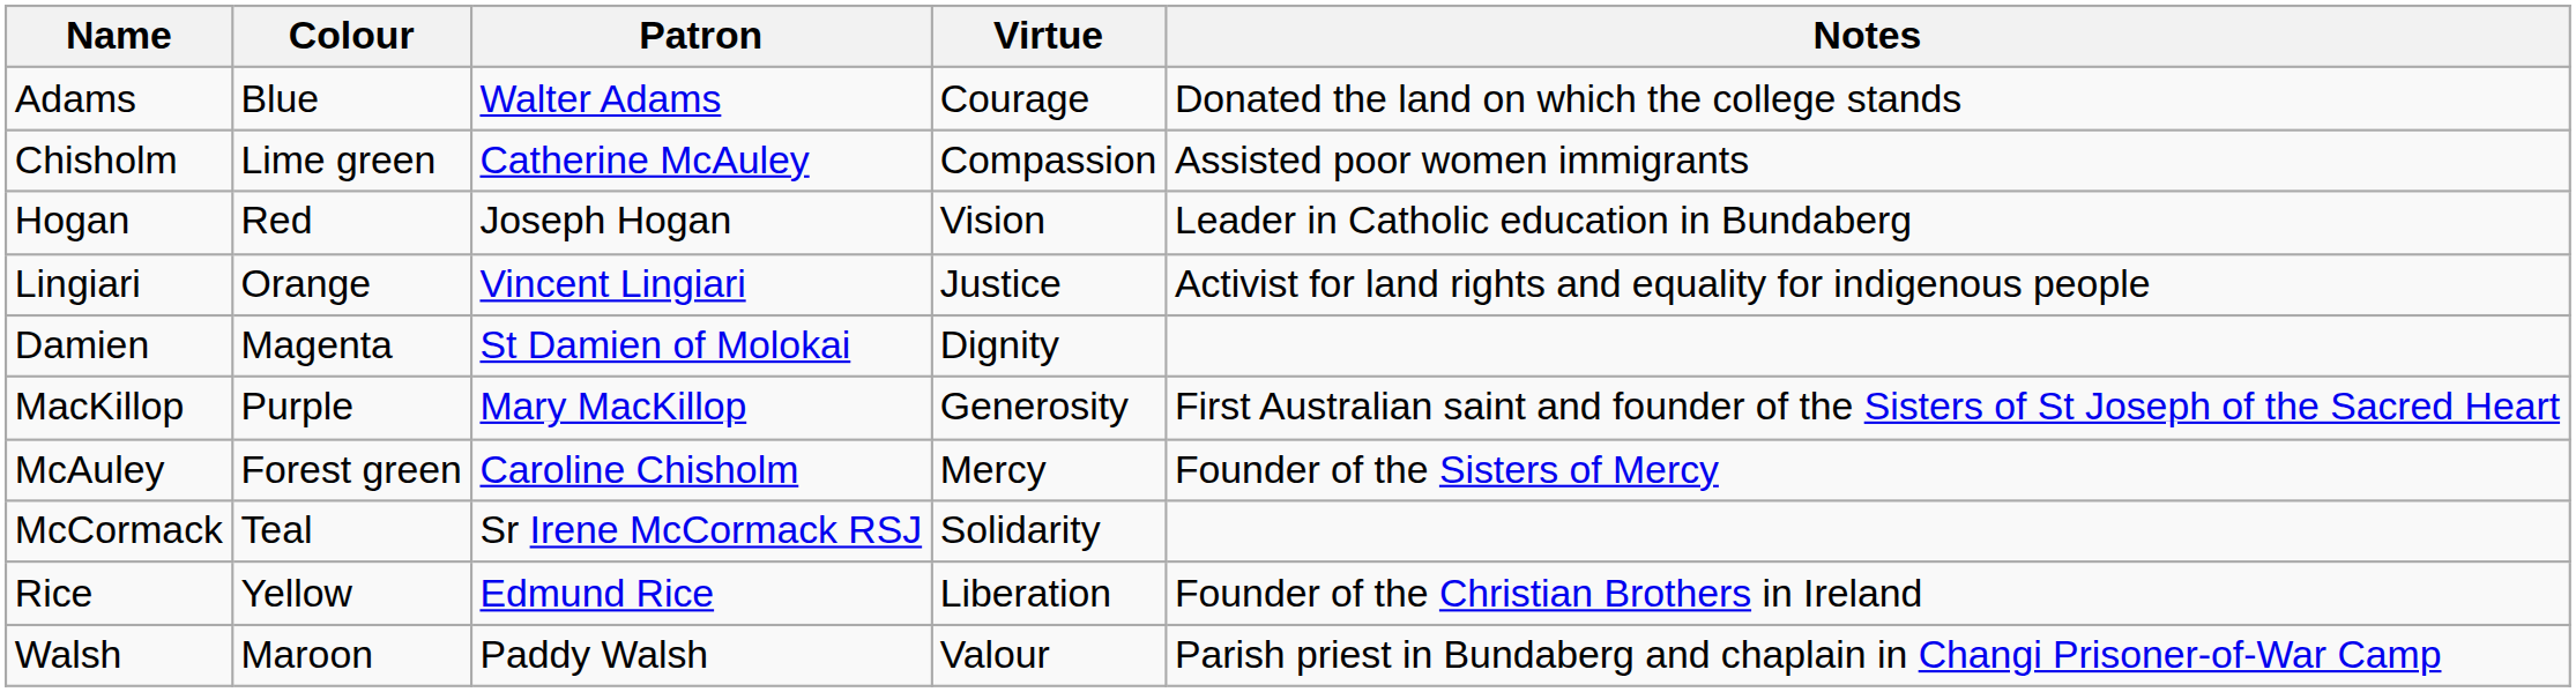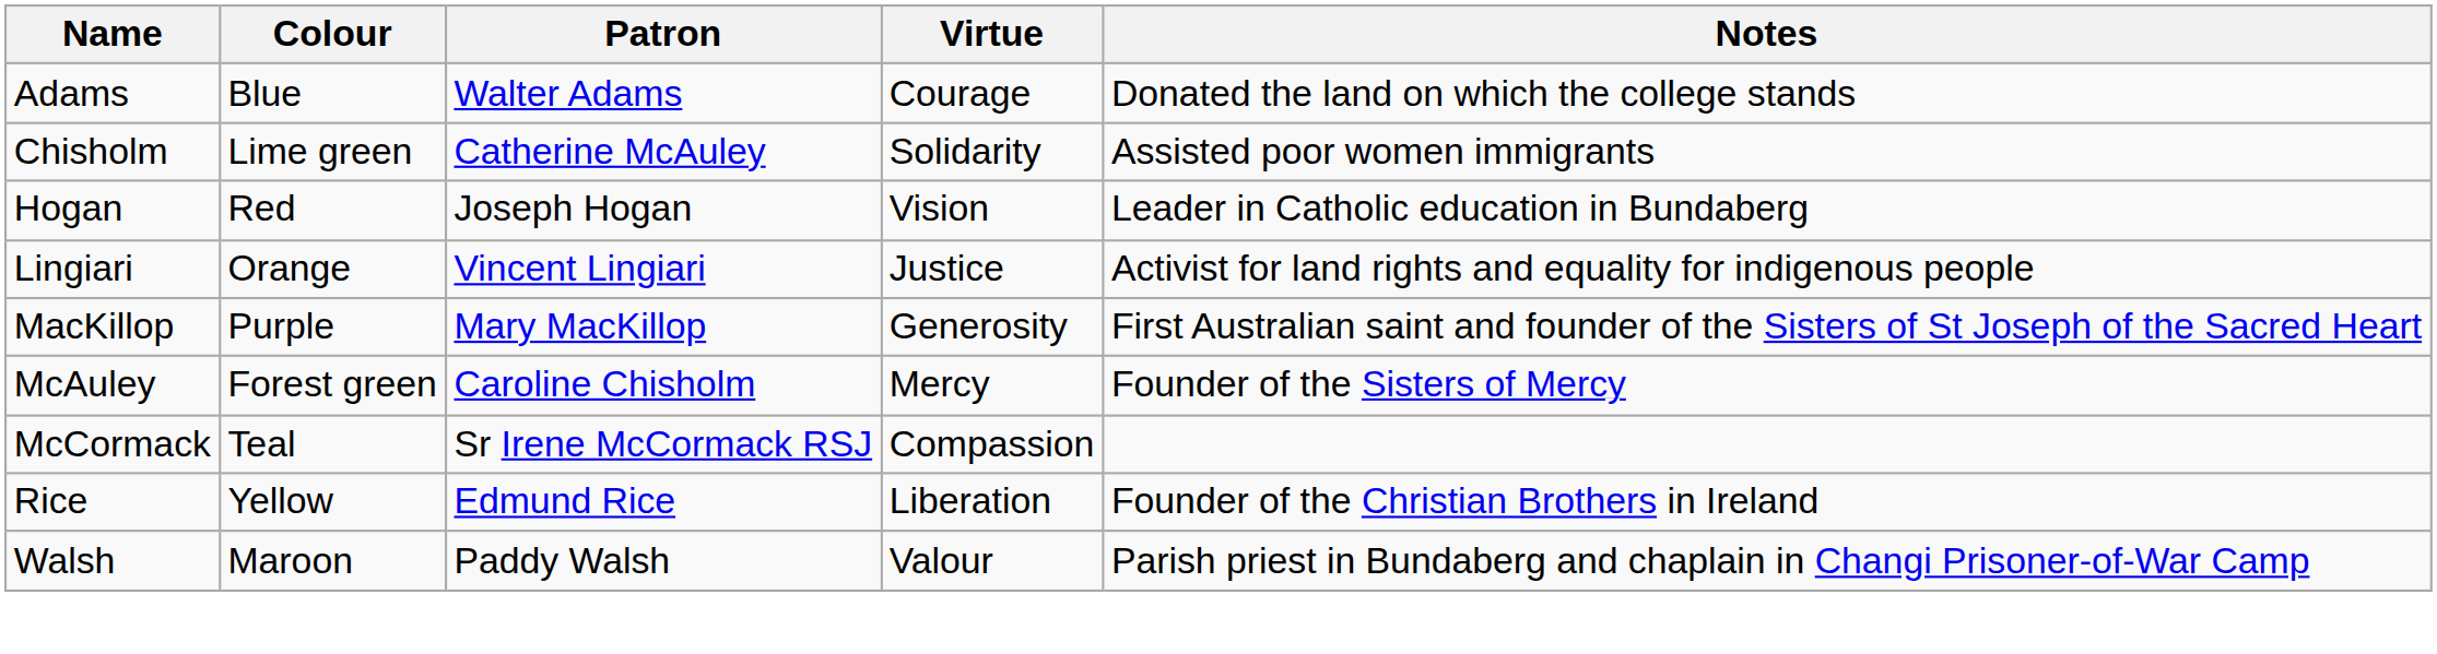Chisholm | Virtue: Compassion -> Solidarity
- row: Damien | Magenta | St Damien of Molokai | Dignity
McCormack | Virtue: Solidarity -> Compassion
